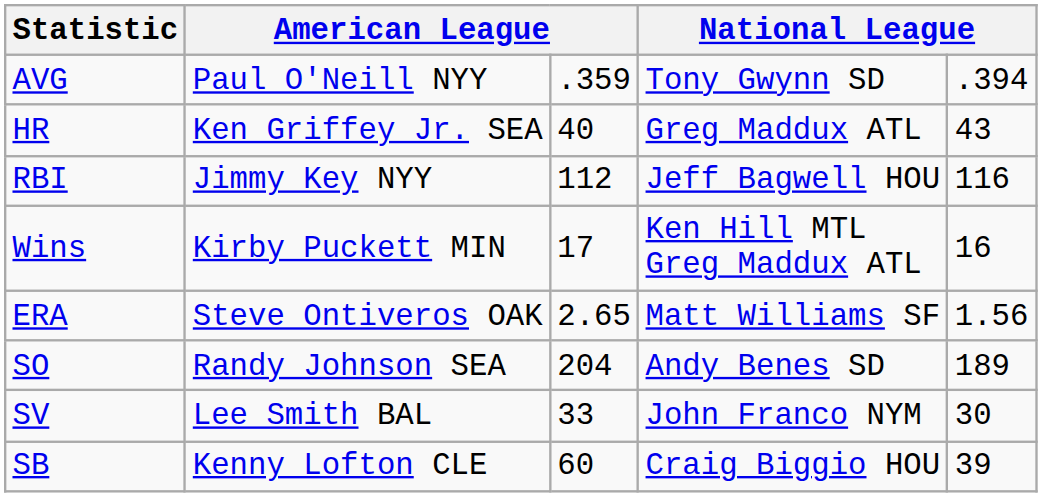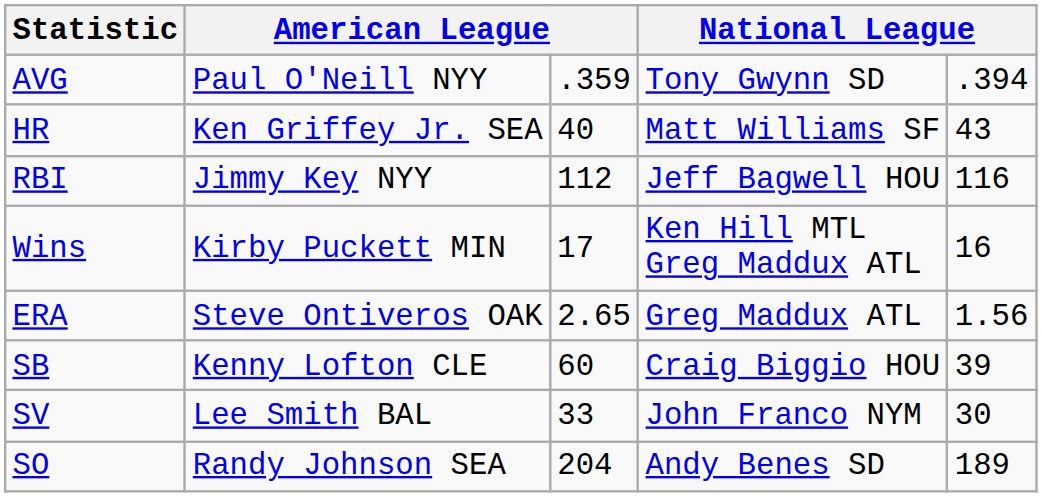HR | column 4: Greg Maddux ATL -> Matt Williams SF
ERA | column 4: Matt Williams SF -> Greg Maddux ATL
rows swapped: SO <-> SB
